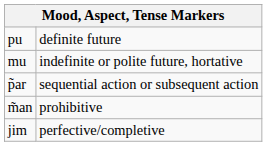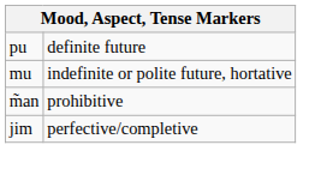- row: p̃ar | sequential action or subsequent action
